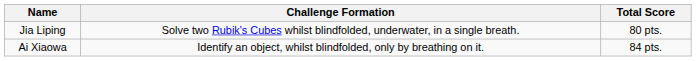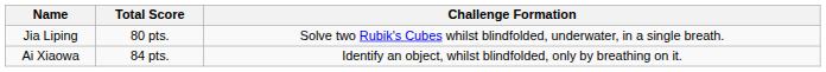columns swapped: Total Score <-> Challenge Formation
